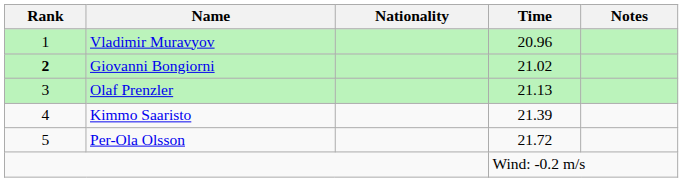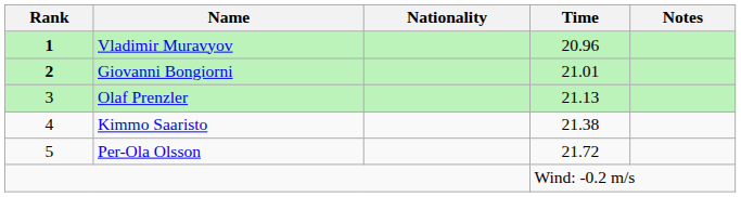Vladimir Muravyov | Rank: normal -> bold
Giovanni Bongiorni | Time: 21.02 -> 21.01
Kimmo Saaristo | Time: 21.39 -> 21.38
